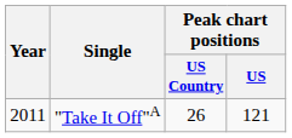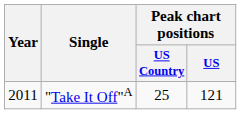"Take It Off"A | Peak chart positions / US Country: 26 -> 25
